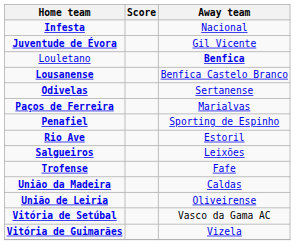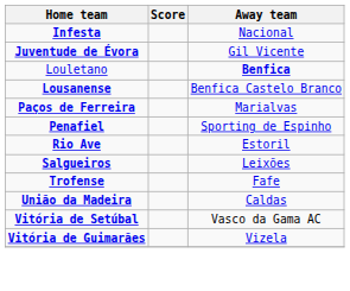- row: Odivelas | Sertanense
- row: União de Leiria | Oliveirense
